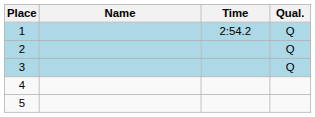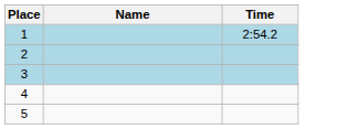- column: Qual. | Q | Q | Q
